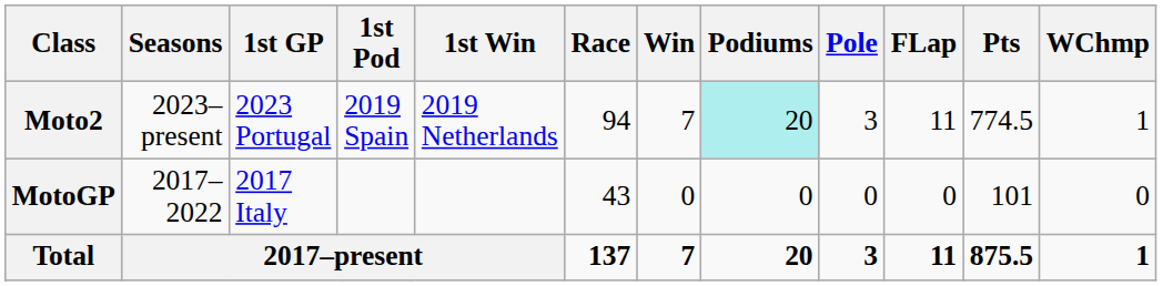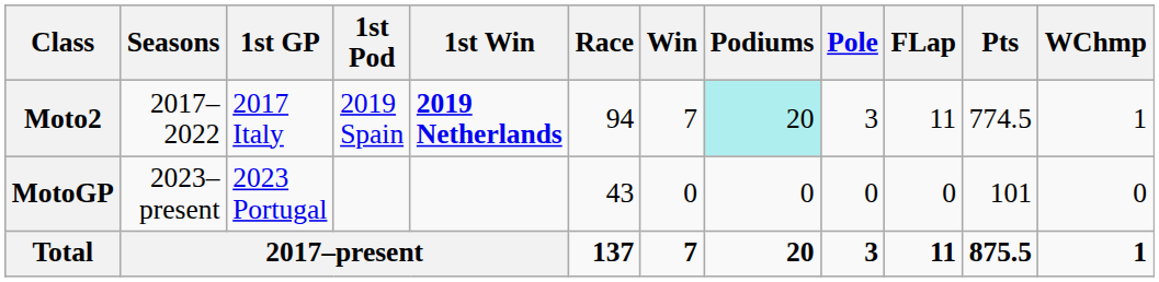Moto2 | Seasons: 2023–present -> 2017–2022
Moto2 | 1st GP: 2023 Portugal -> 2017 Italy
Moto2 | 1st Win: normal -> bold
MotoGP | Seasons: 2017–2022 -> 2023–present
MotoGP | 1st GP: 2017 Italy -> 2023 Portugal
